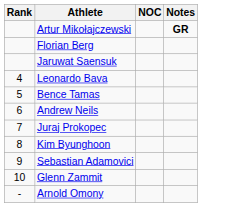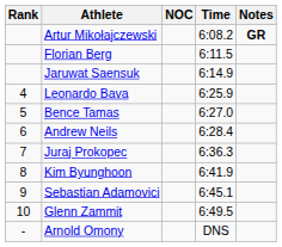+ column: Time | 6:08.2 | 6:11.5 | 6:14.9 | 6:25.9 | 6:27.0 | 6:28.4 | 6:36.3 | 6:41.9 | 6:45.1 | 6:49.5 | DNS
